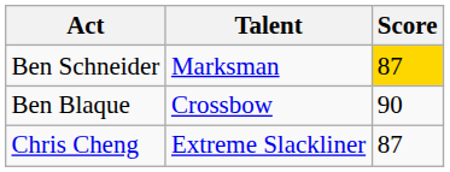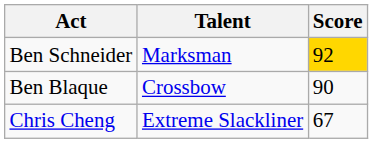Ben Schneider | Score: 87 -> 92
Chris Cheng | Score: 87 -> 67
